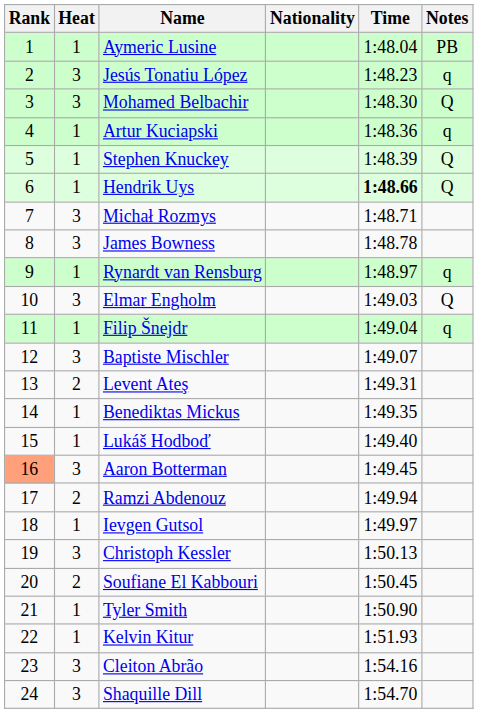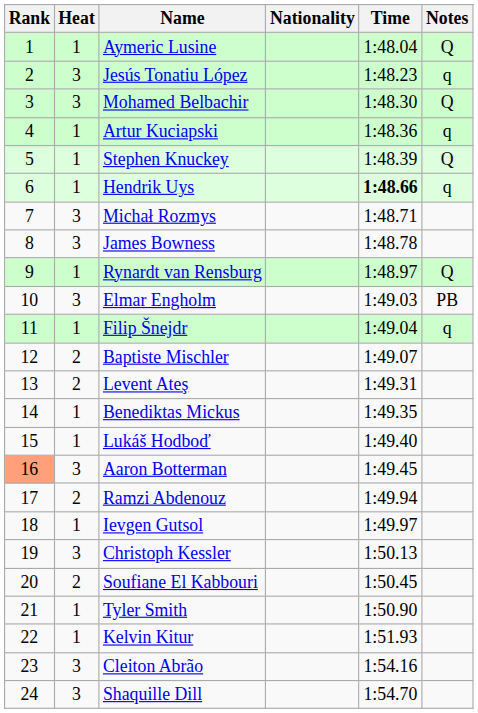Aymeric Lusine | Notes: PB -> Q
Hendrik Uys | Notes: Q -> q
Rynardt van Rensburg | Notes: q -> Q
Elmar Engholm | Notes: Q -> PB
Baptiste Mischler | Heat: 3 -> 2
